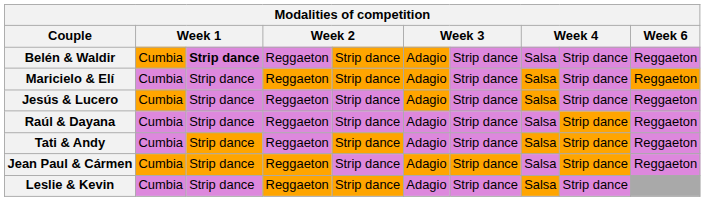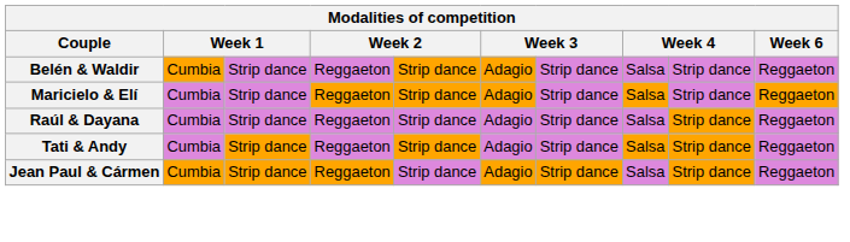Belén & Waldir | column 3: bold -> normal
- row: Jesús & Lucero | Cumbia | Strip dance | Reggaeton | Strip dance | Adagio | Strip dance | Salsa | Strip dance | Reggaeton
- row: Leslie & Kevin | Cumbia | Strip dance | Reggaeton | Strip dance | Adagio | Strip dance | Salsa | Strip dance
